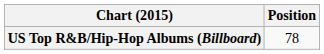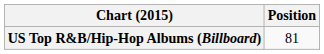US Top R&B/Hip-Hop Albums (Billboard) | Position: 78 -> 81
